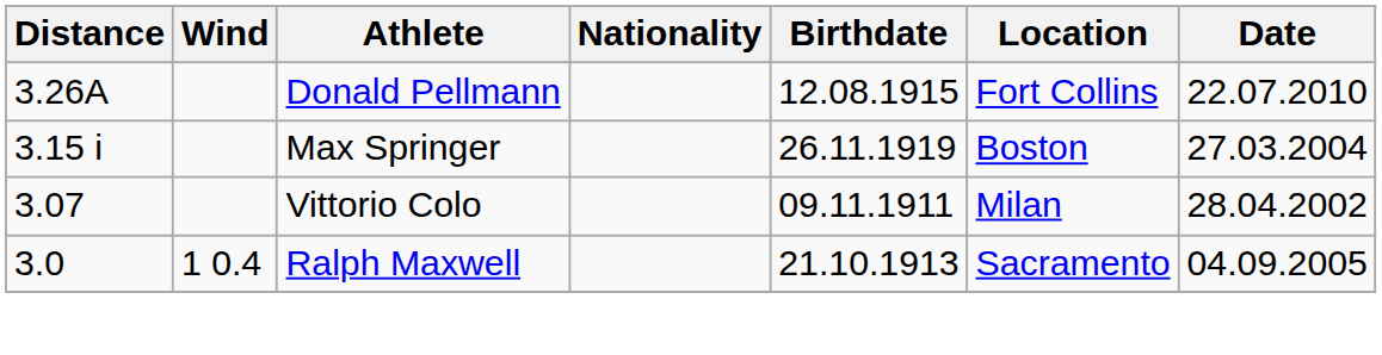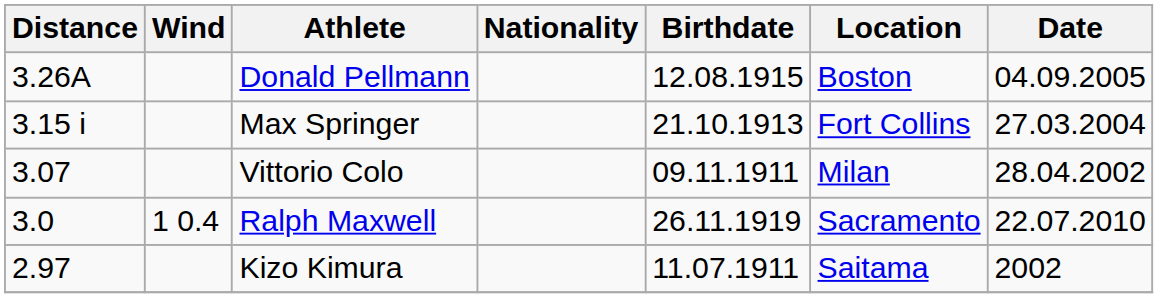Donald Pellmann | Location: Fort Collins -> Boston
Donald Pellmann | Date: 22.07.2010 -> 04.09.2005
Max Springer | Birthdate: 26.11.1919 -> 21.10.1913
Max Springer | Location: Boston -> Fort Collins
Ralph Maxwell | Birthdate: 21.10.1913 -> 26.11.1919
Ralph Maxwell | Date: 04.09.2005 -> 22.07.2010
+ row: 2.97 | Kizo Kimura | 11.07.1911 | Saitama | 2002
